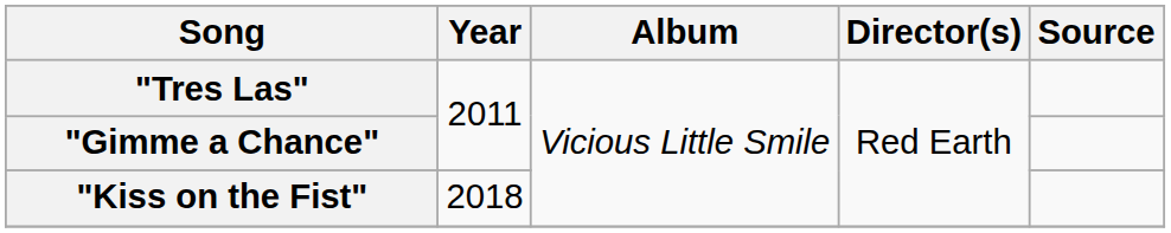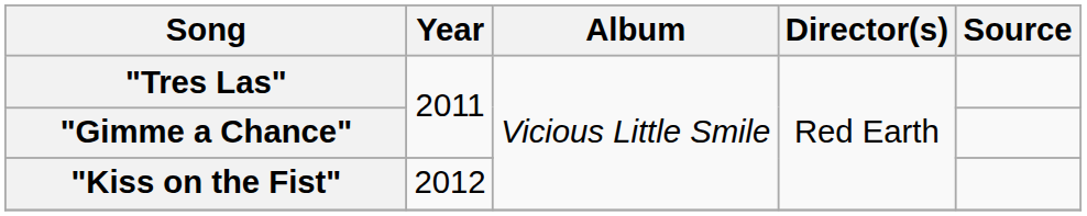"Kiss on the Fist" | Year: 2018 -> 2012
